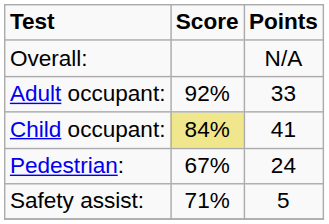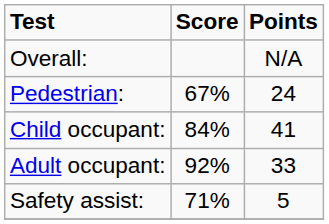rows swapped: Adult occupant: <-> Pedestrian:
Child occupant: | Score: khaki background -> no background
